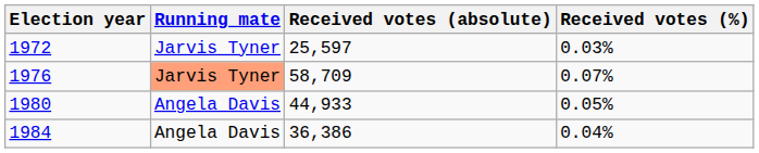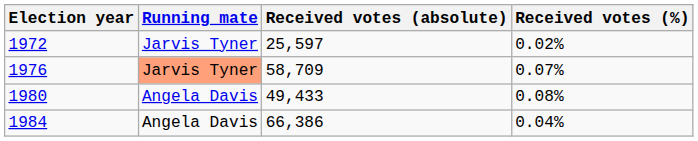1972 | Received votes (%): 0.03% -> 0.02%
1980 | Received votes (absolute): 44,933 -> 49,433
1980 | Received votes (%): 0.05% -> 0.08%
1984 | Received votes (absolute): 36,386 -> 66,386
